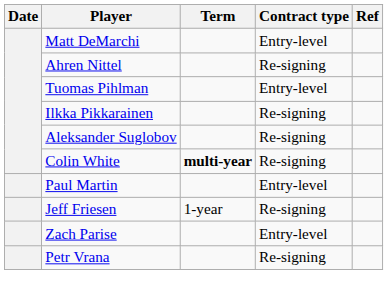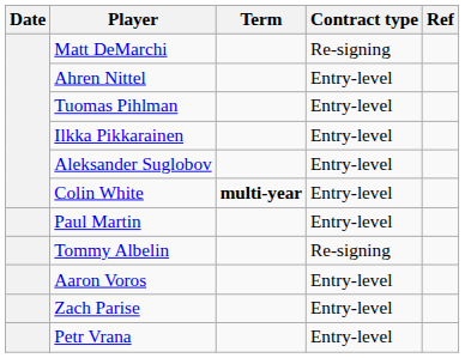Matt DeMarchi | Contract type: Entry-level -> Re-signing
Ahren Nittel | Contract type: Re-signing -> Entry-level
Ilkka Pikkarainen | Contract type: Re-signing -> Entry-level
Aleksander Suglobov | Contract type: Re-signing -> Entry-level
Colin White | Contract type: Re-signing -> Entry-level
- row: Jeff Friesen | 1-year | Re-signing
+ row: Tommy Albelin | Re-signing
+ row: Aaron Voros | Entry-level
Petr Vrana | Contract type: Re-signing -> Entry-level
